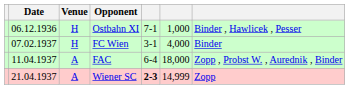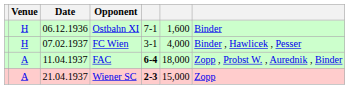columns swapped: Date <-> Venue
Ostbahn XI | column 6: 1,000 -> 1,600
Ostbahn XI | column 7: Binder , Hawlicek , Pesser -> Binder
FC Wien | column 7: Binder -> Binder , Hawlicek , Pesser
FAC | column 5: normal -> bold
Wiener SC | column 6: 14,999 -> 15,000
